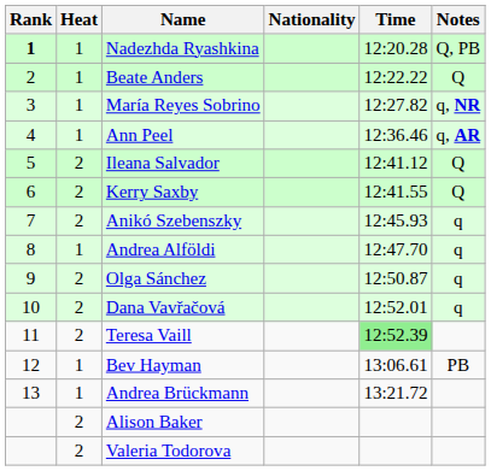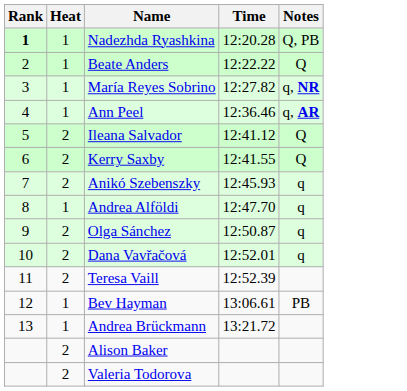- column: Nationality
Teresa Vaill | Time: lightgreen background -> no background
